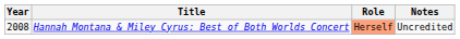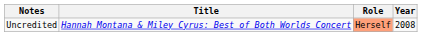columns swapped: Year <-> Notes
